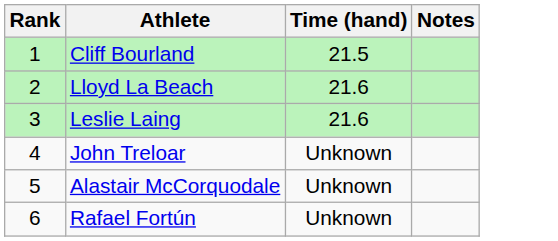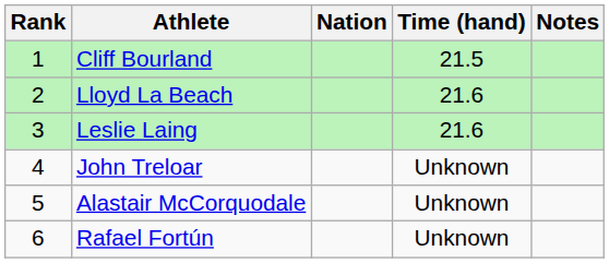+ column: Nation
